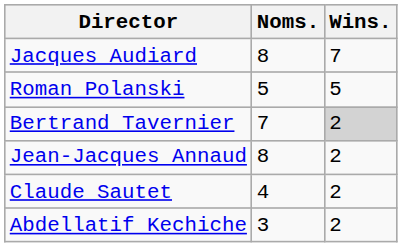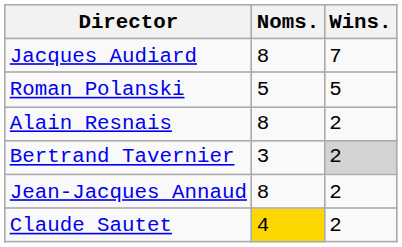+ row: Alain Resnais | 8 | 2
Bertrand Tavernier | Noms.: 7 -> 3
Claude Sautet | Noms.: no background -> gold background
- row: Abdellatif Kechiche | 3 | 2
